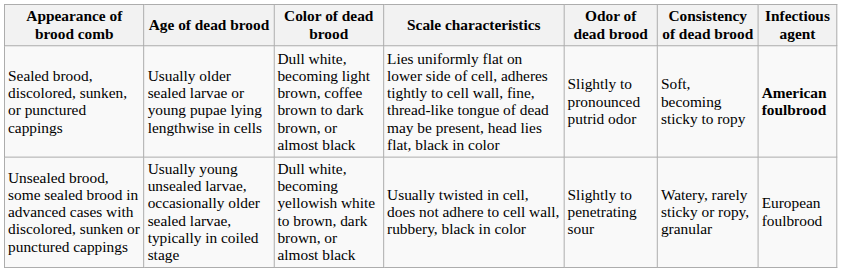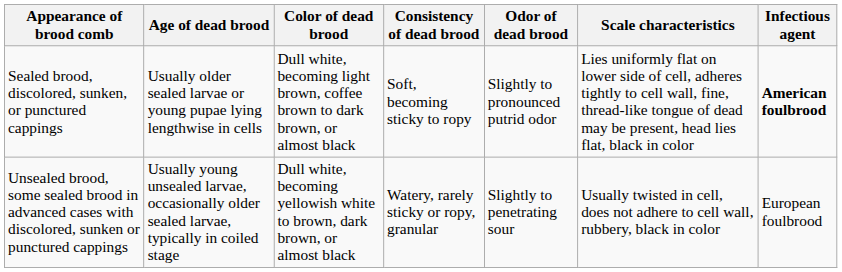columns swapped: Consistency of dead brood <-> Scale characteristics
